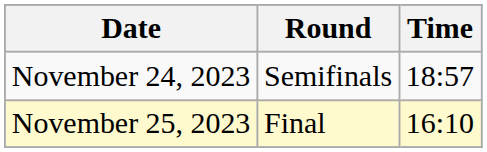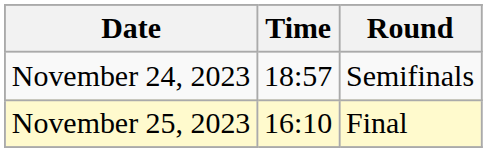columns swapped: Time <-> Round
